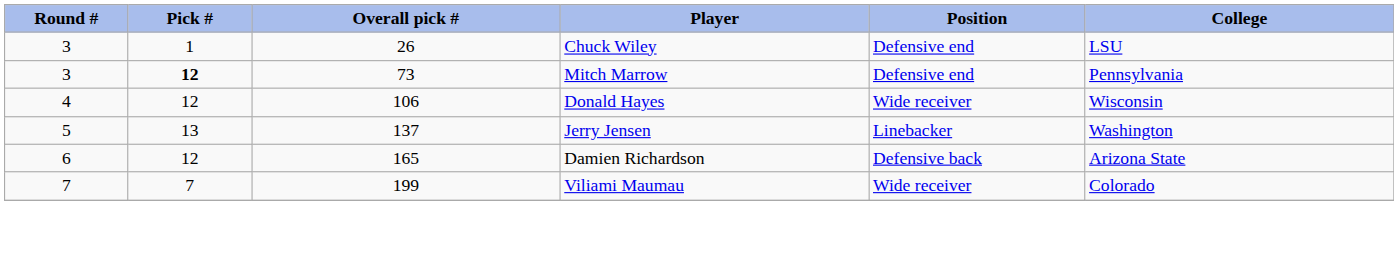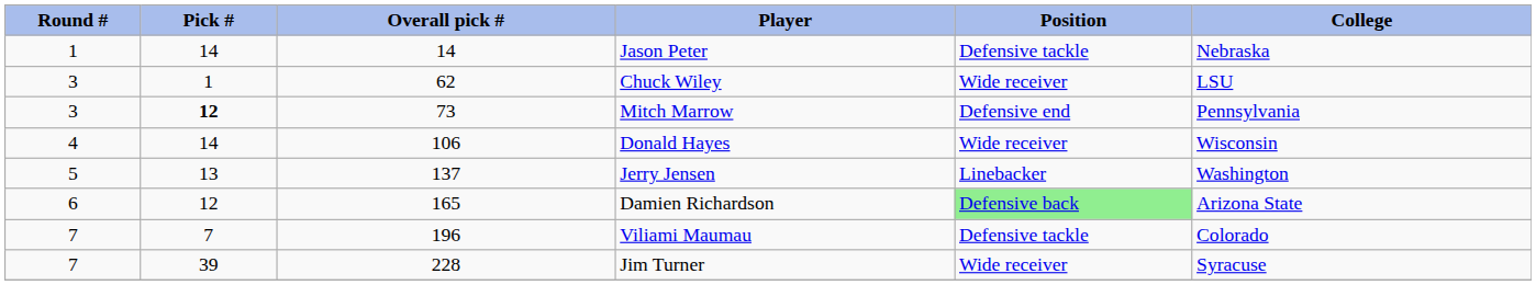+ row: 1 | 14 | 14 | Jason Peter | Defensive tackle | Nebraska
Chuck Wiley | Overall pick #: 26 -> 62
Chuck Wiley | Position: Defensive end -> Wide receiver
Donald Hayes | Pick #: 12 -> 14
Damien Richardson | Position: no background -> lightgreen background
Viliami Maumau | Overall pick #: 199 -> 196
Viliami Maumau | Position: Wide receiver -> Defensive tackle
+ row: 7 | 39 | 228 | Jim Turner | Wide receiver | Syracuse
